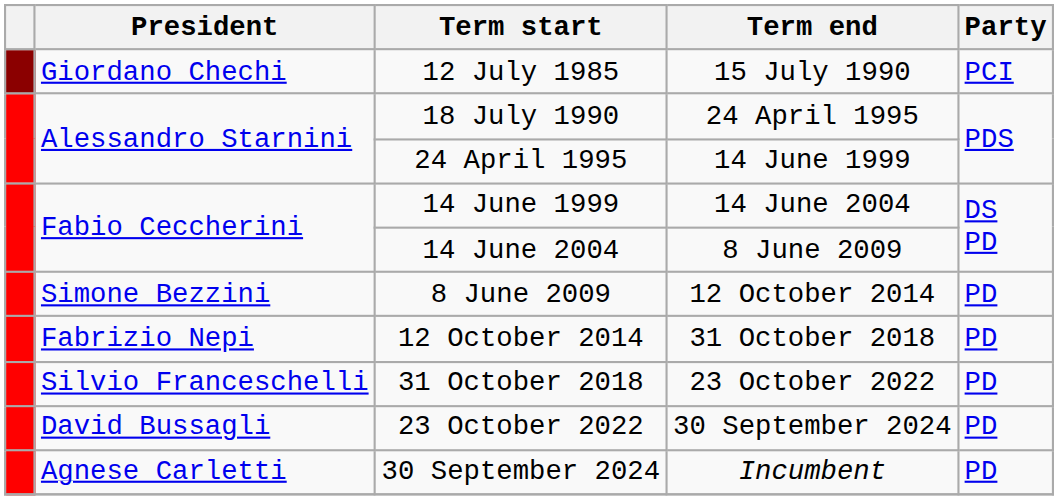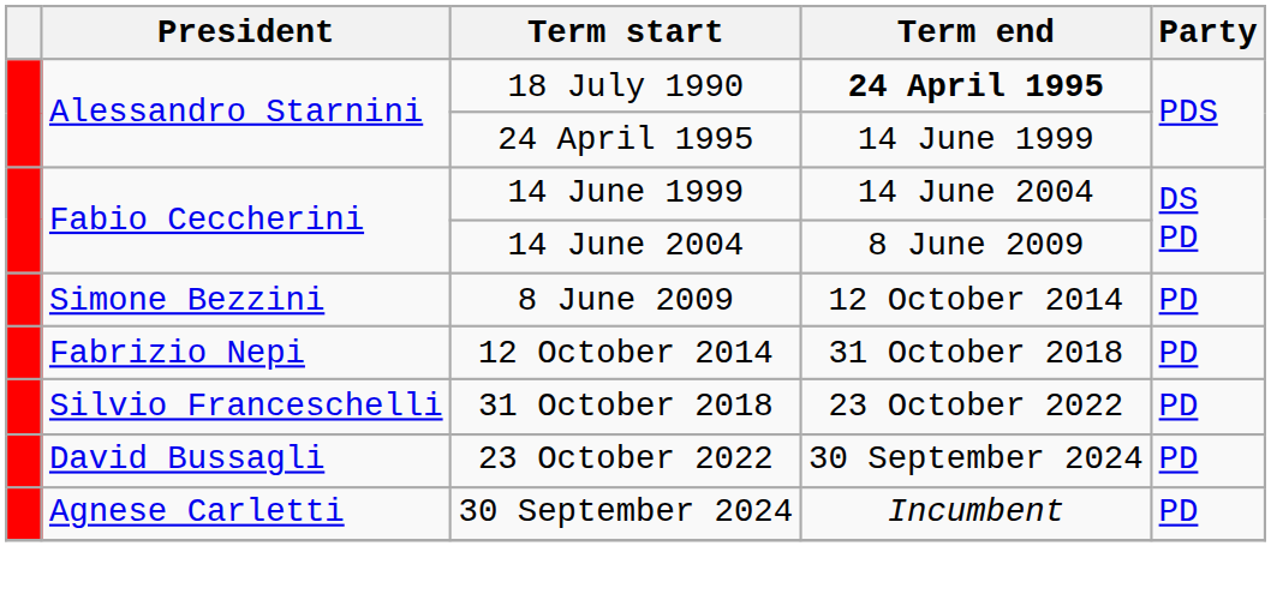- row: Giordano Chechi | 12 July 1985 | 15 July 1990 | PCI
18 July 1990 | Term end: normal -> bold
